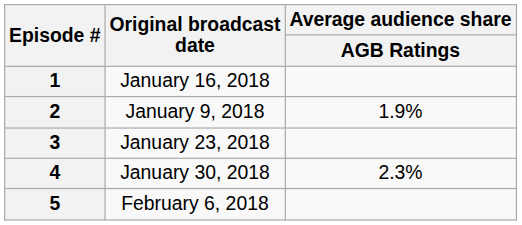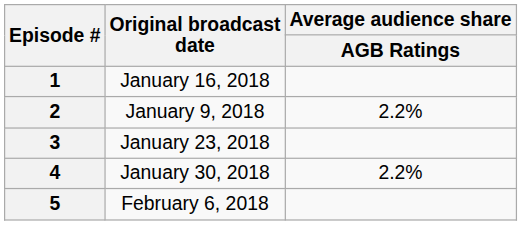2 | Average audience share / AGB Ratings: 1.9% -> 2.2%
4 | Average audience share / AGB Ratings: 2.3% -> 2.2%
